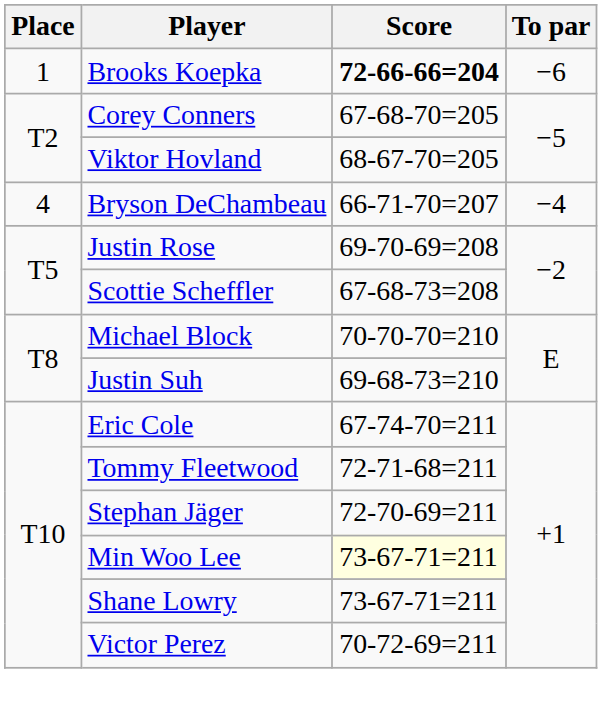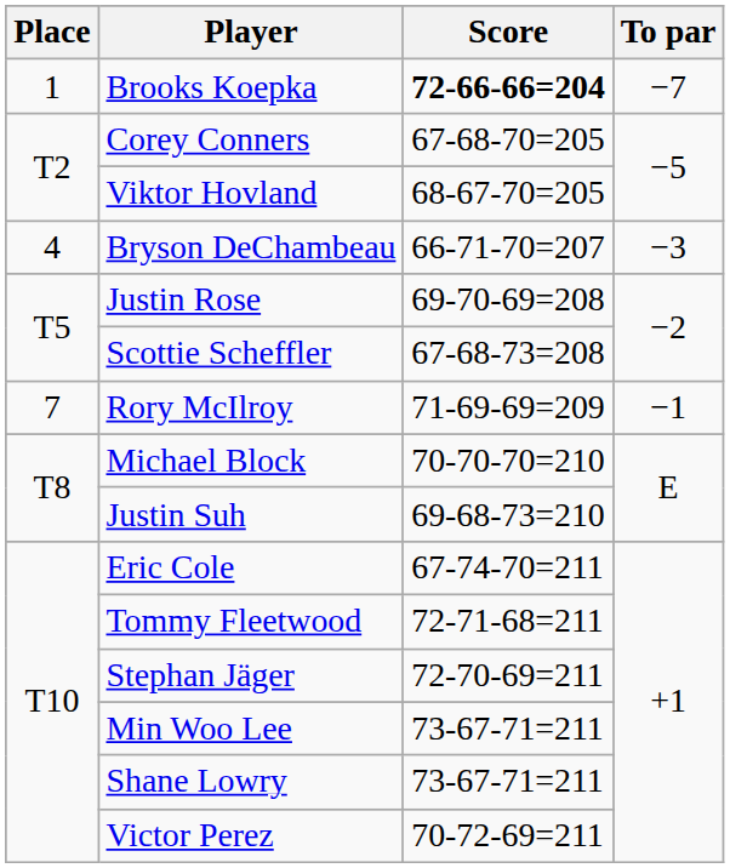Brooks Koepka | To par: −6 -> −7
Bryson DeChambeau | To par: −4 -> −3
+ row: 7 | Rory McIlroy | 71-69-69=209 | −1
Min Woo Lee | Score: lightyellow background -> no background
